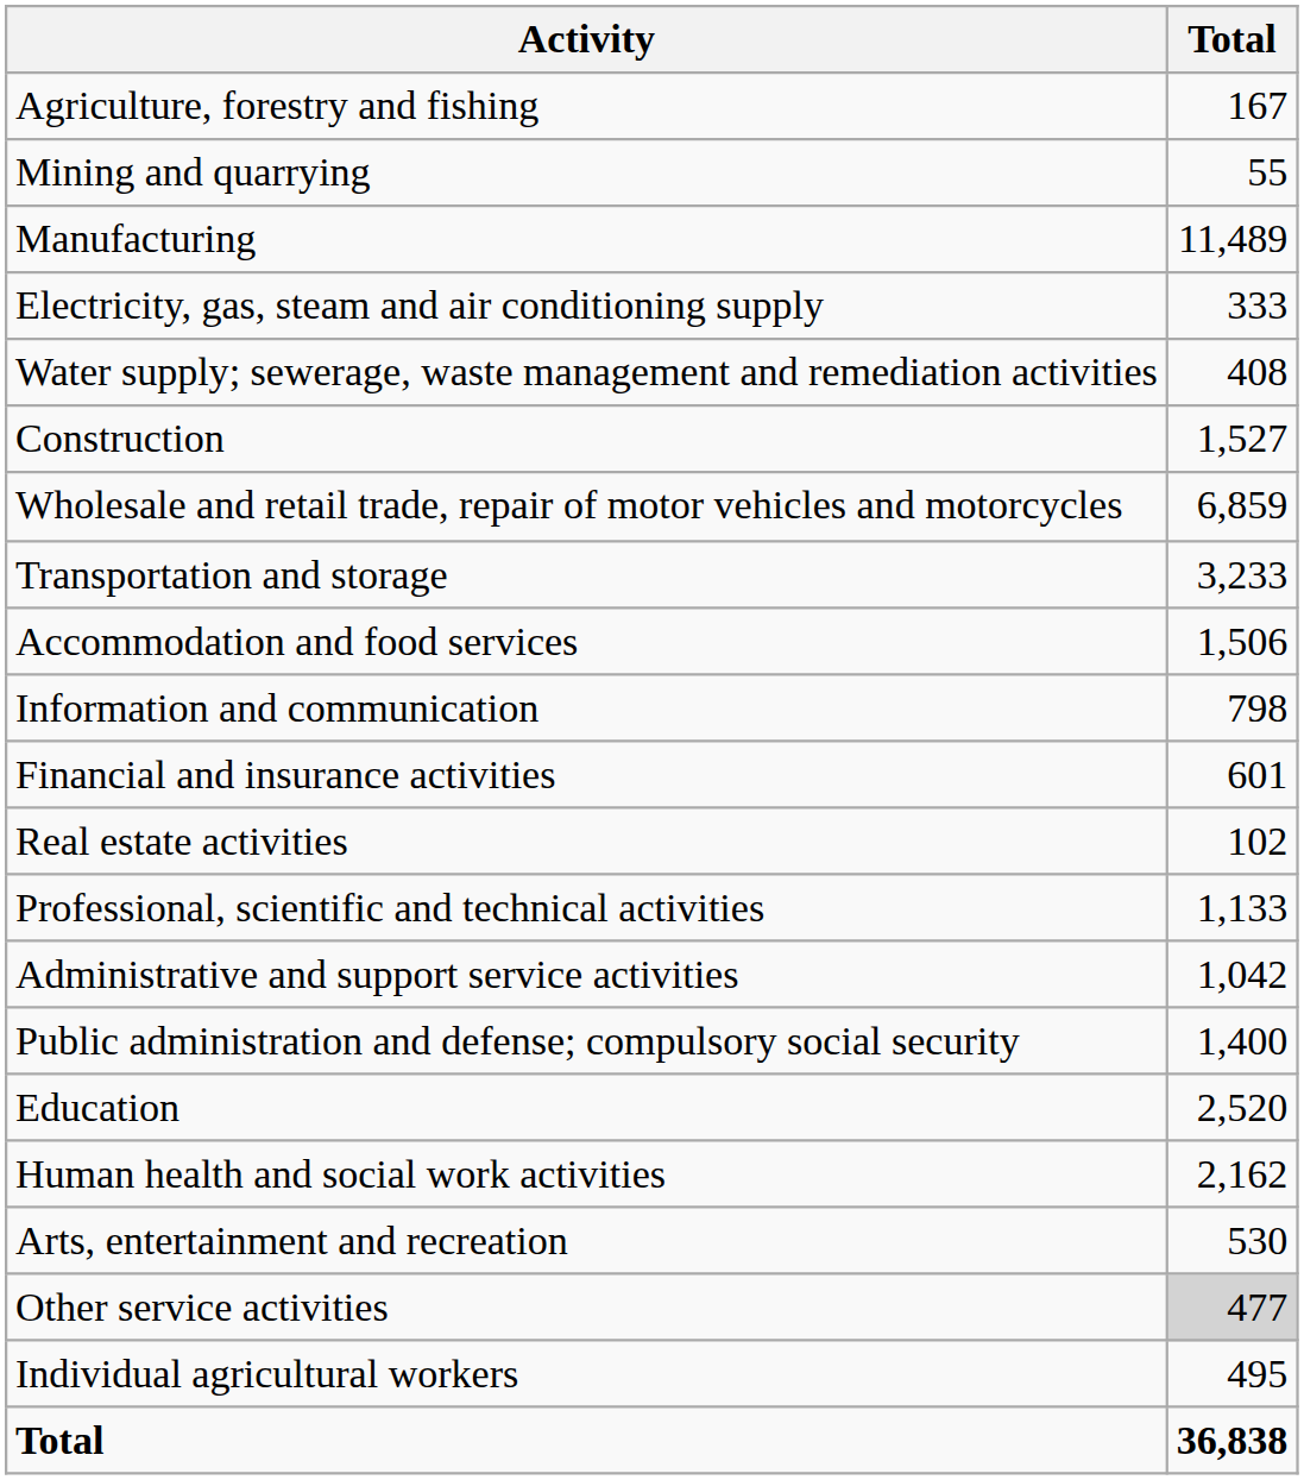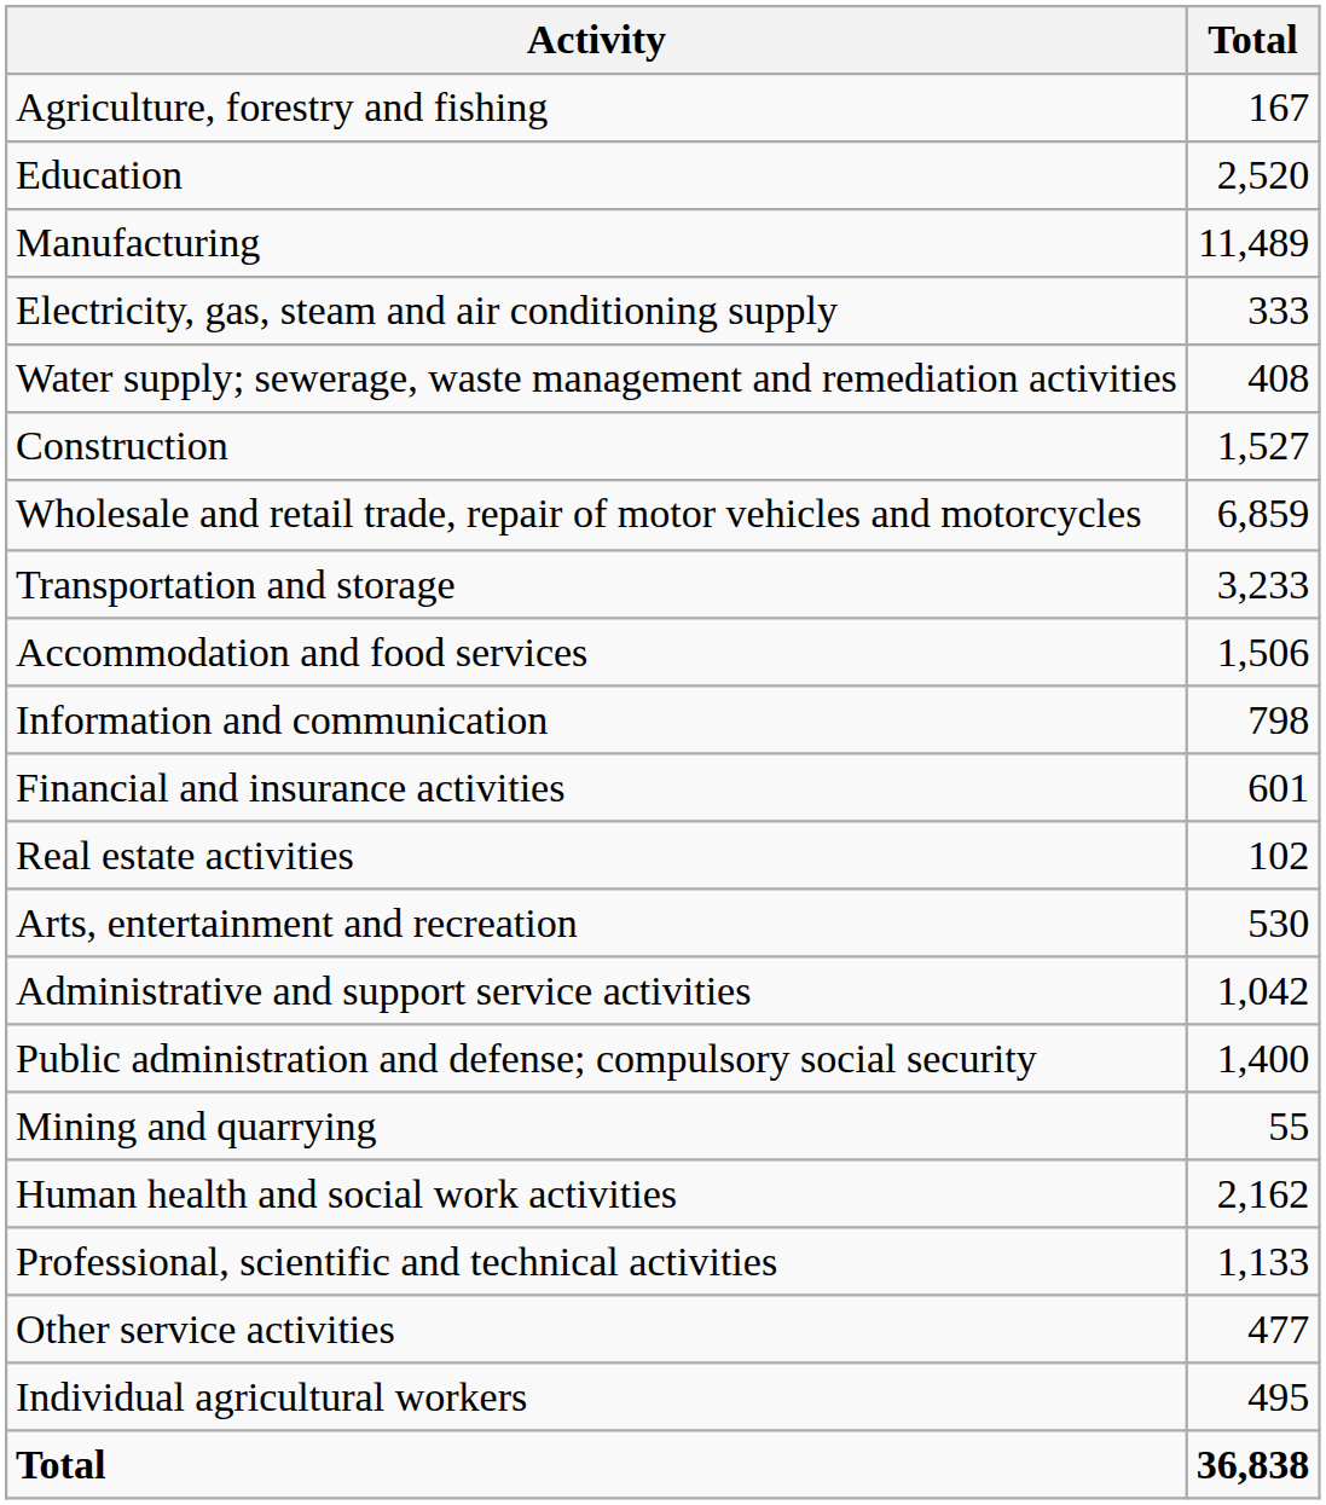rows swapped: Mining and quarrying <-> Education
rows swapped: Professional, scientific and technical activities <-> Arts, entertainment and recreation
Other service activities | Total: lightgrey background -> no background
